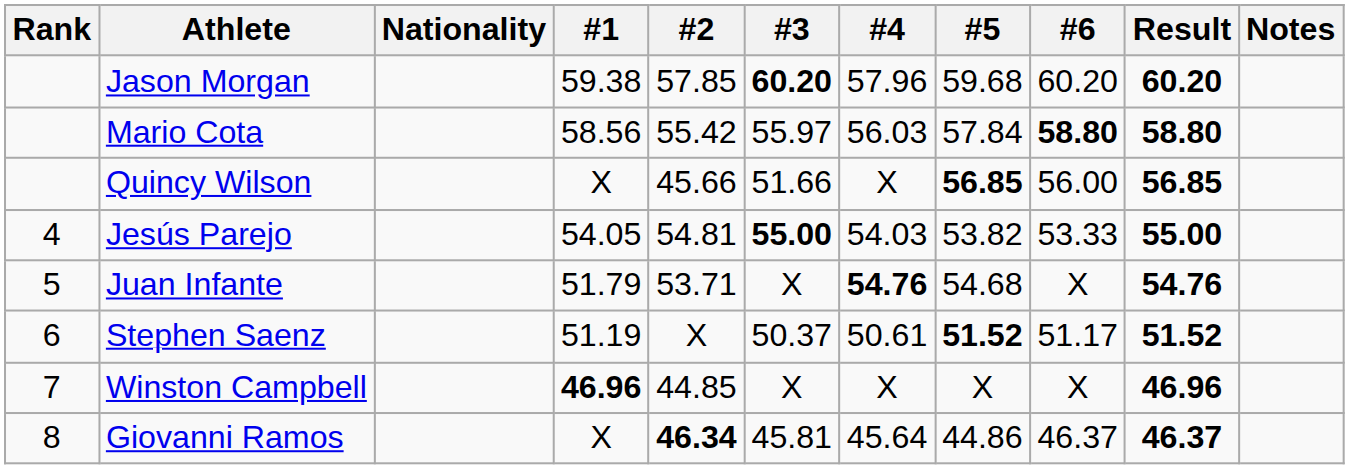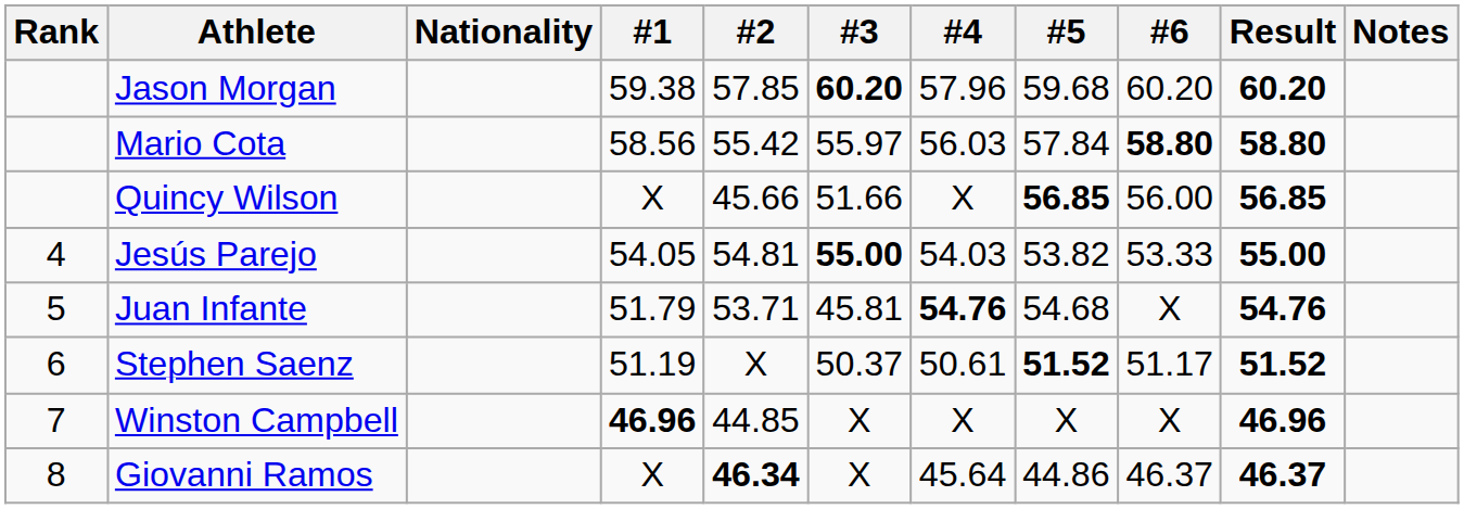Juan Infante | #3: X -> 45.81
Giovanni Ramos | #3: 45.81 -> X
